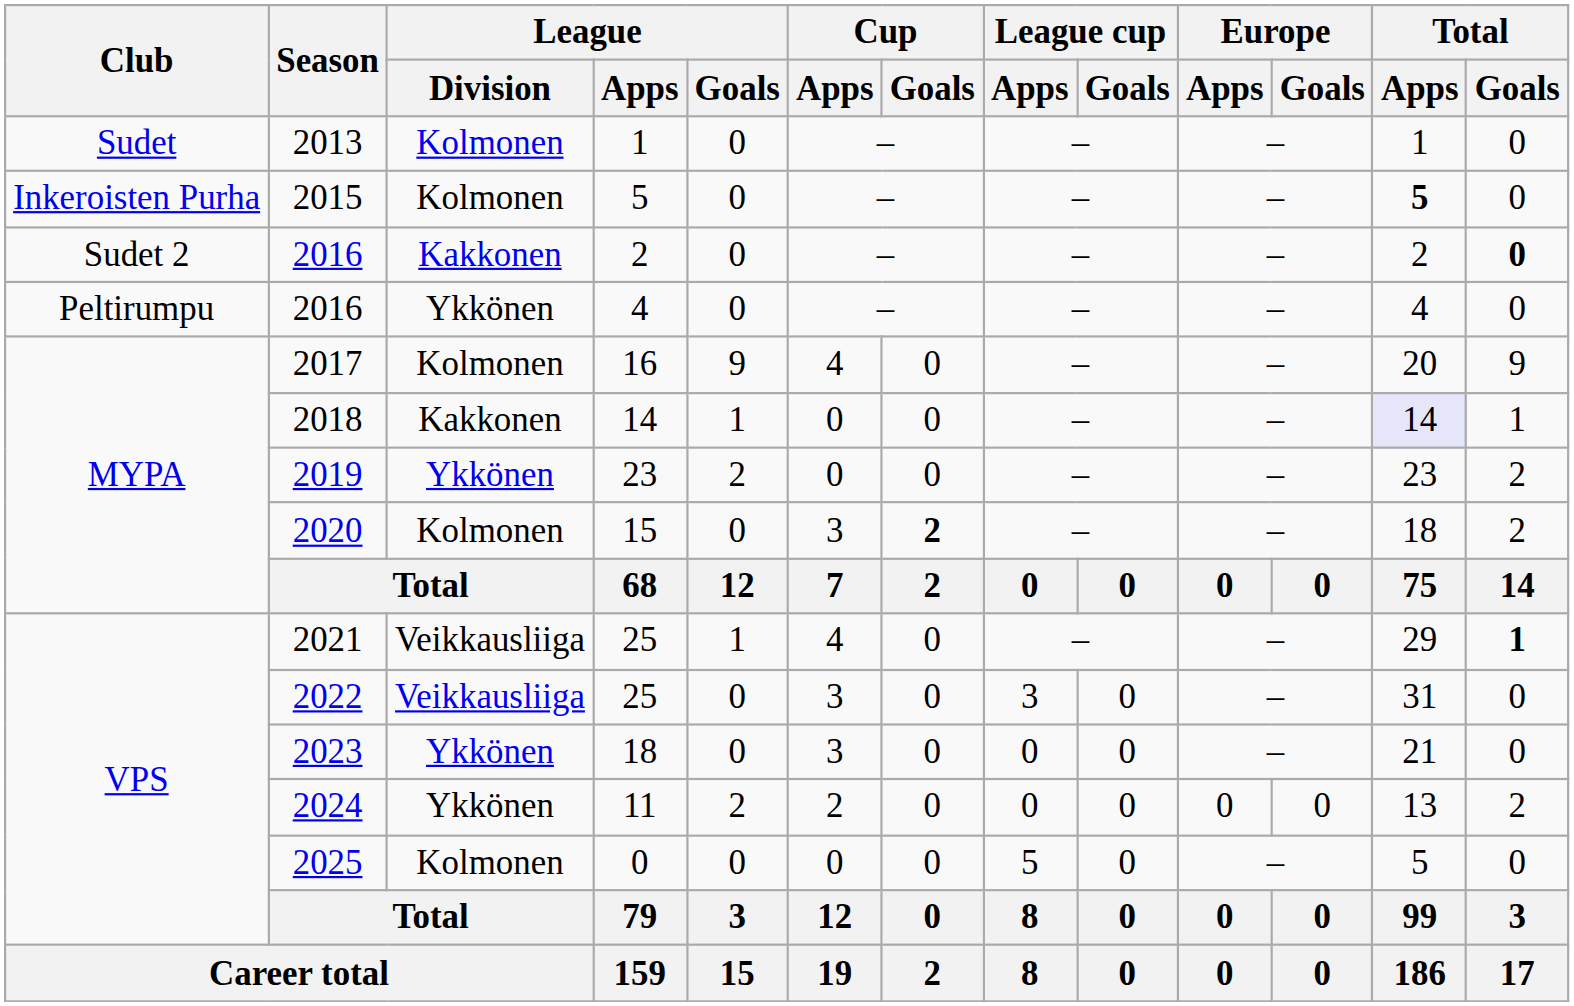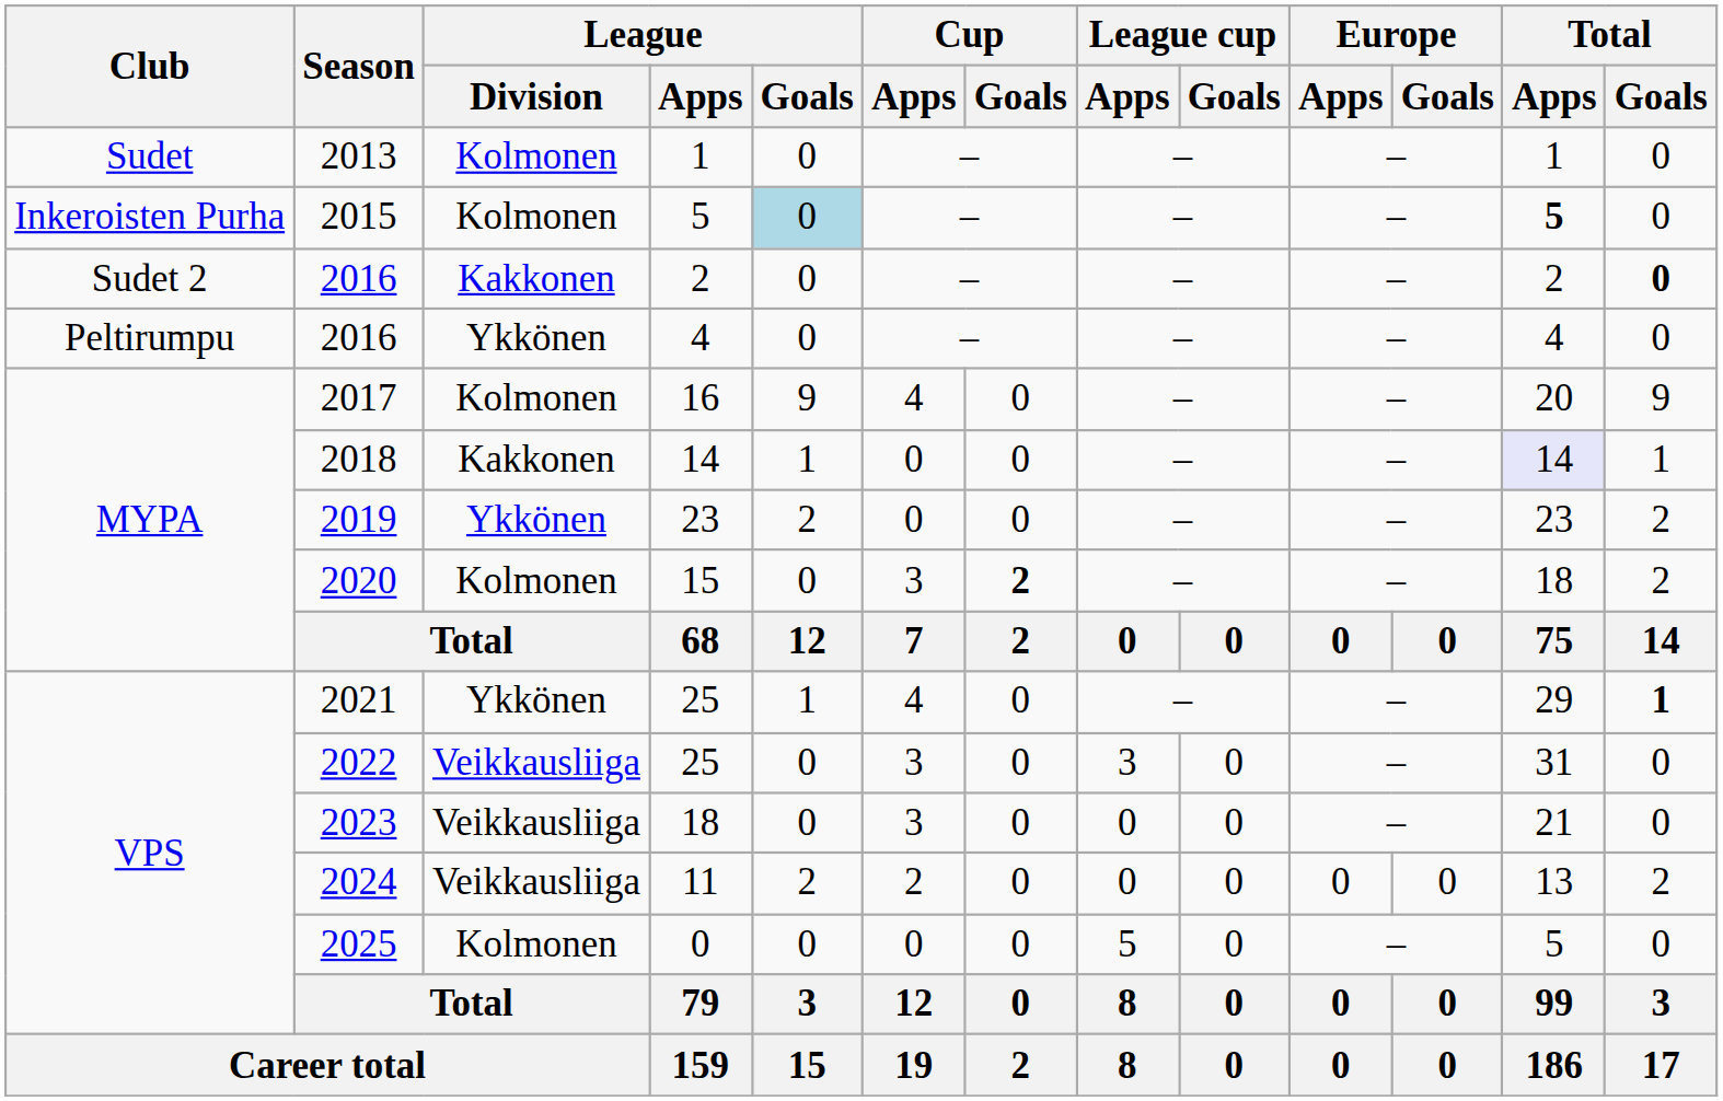2015 | League / Goals: no background -> lightblue background
2021 | League / Division: Veikkausliiga -> Ykkönen
2023 | League / Division: Ykkönen -> Veikkausliiga
2024 | League / Division: Ykkönen -> Veikkausliiga
